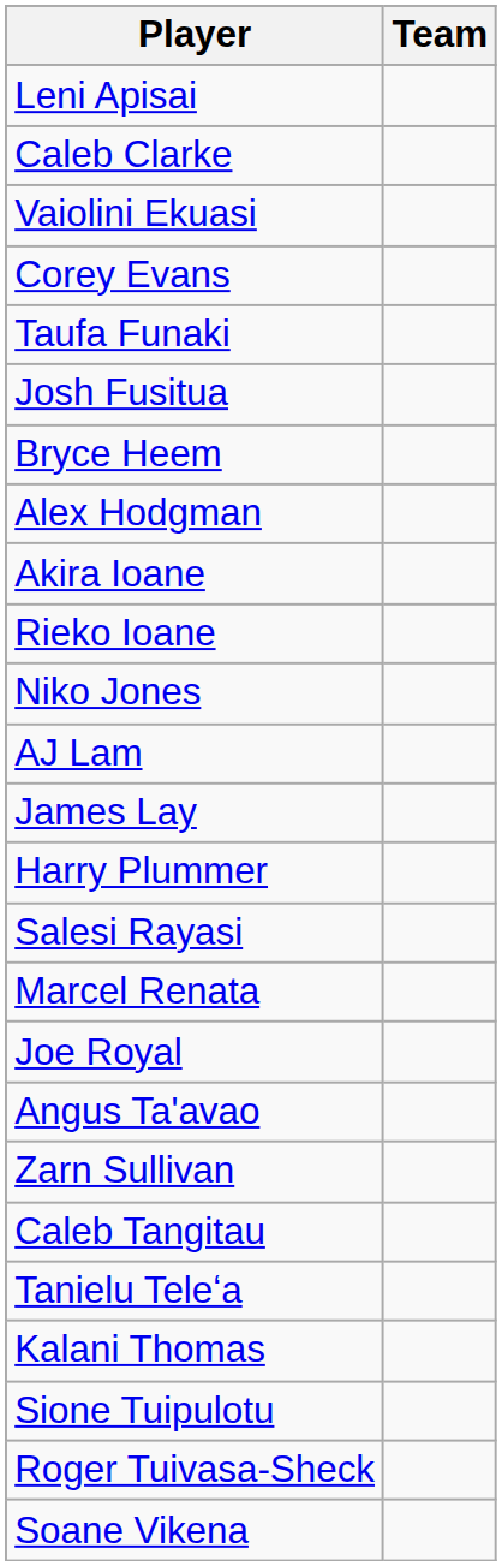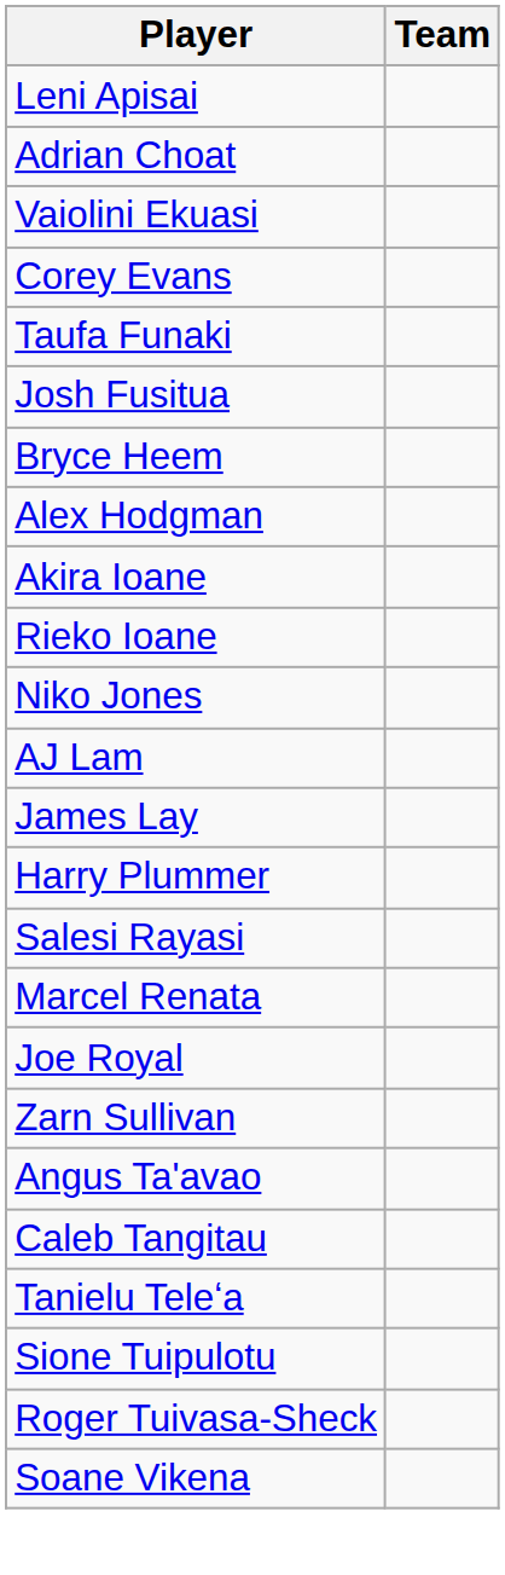+ row: Adrian Choat
- row: Caleb Clarke
rows swapped: Zarn Sullivan <-> Angus Ta'avao
- row: Kalani Thomas
